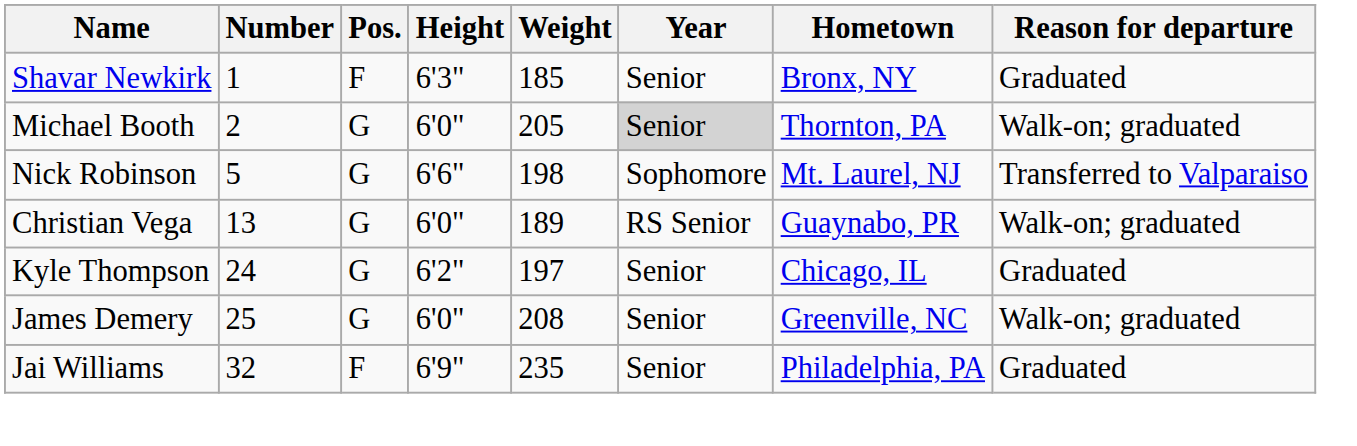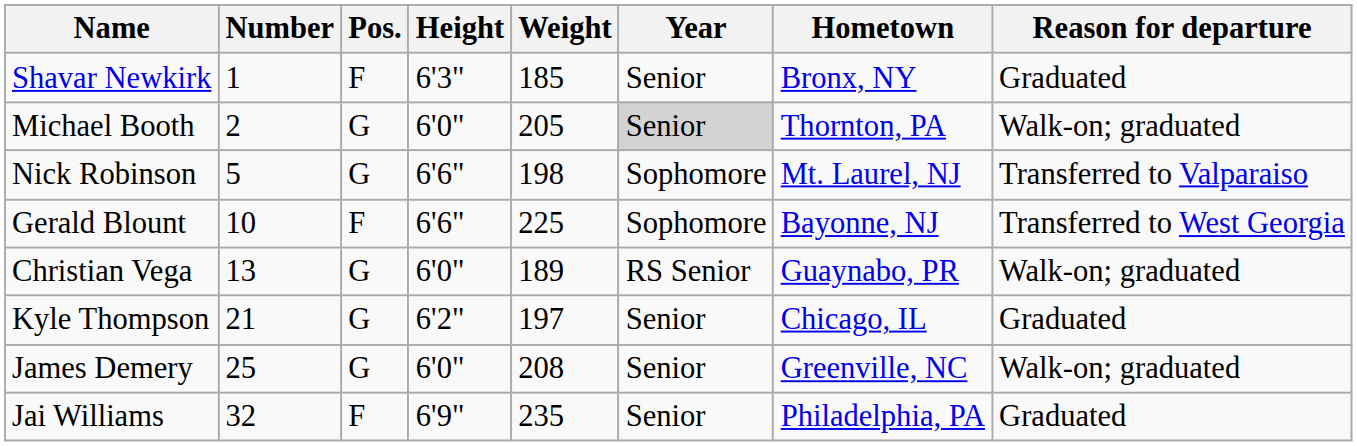+ row: Gerald Blount | 10 | F | 6'6" | 225 | Sophomore | Bayonne, NJ | Transferred to West Georgia
Kyle Thompson | Number: 24 -> 21
